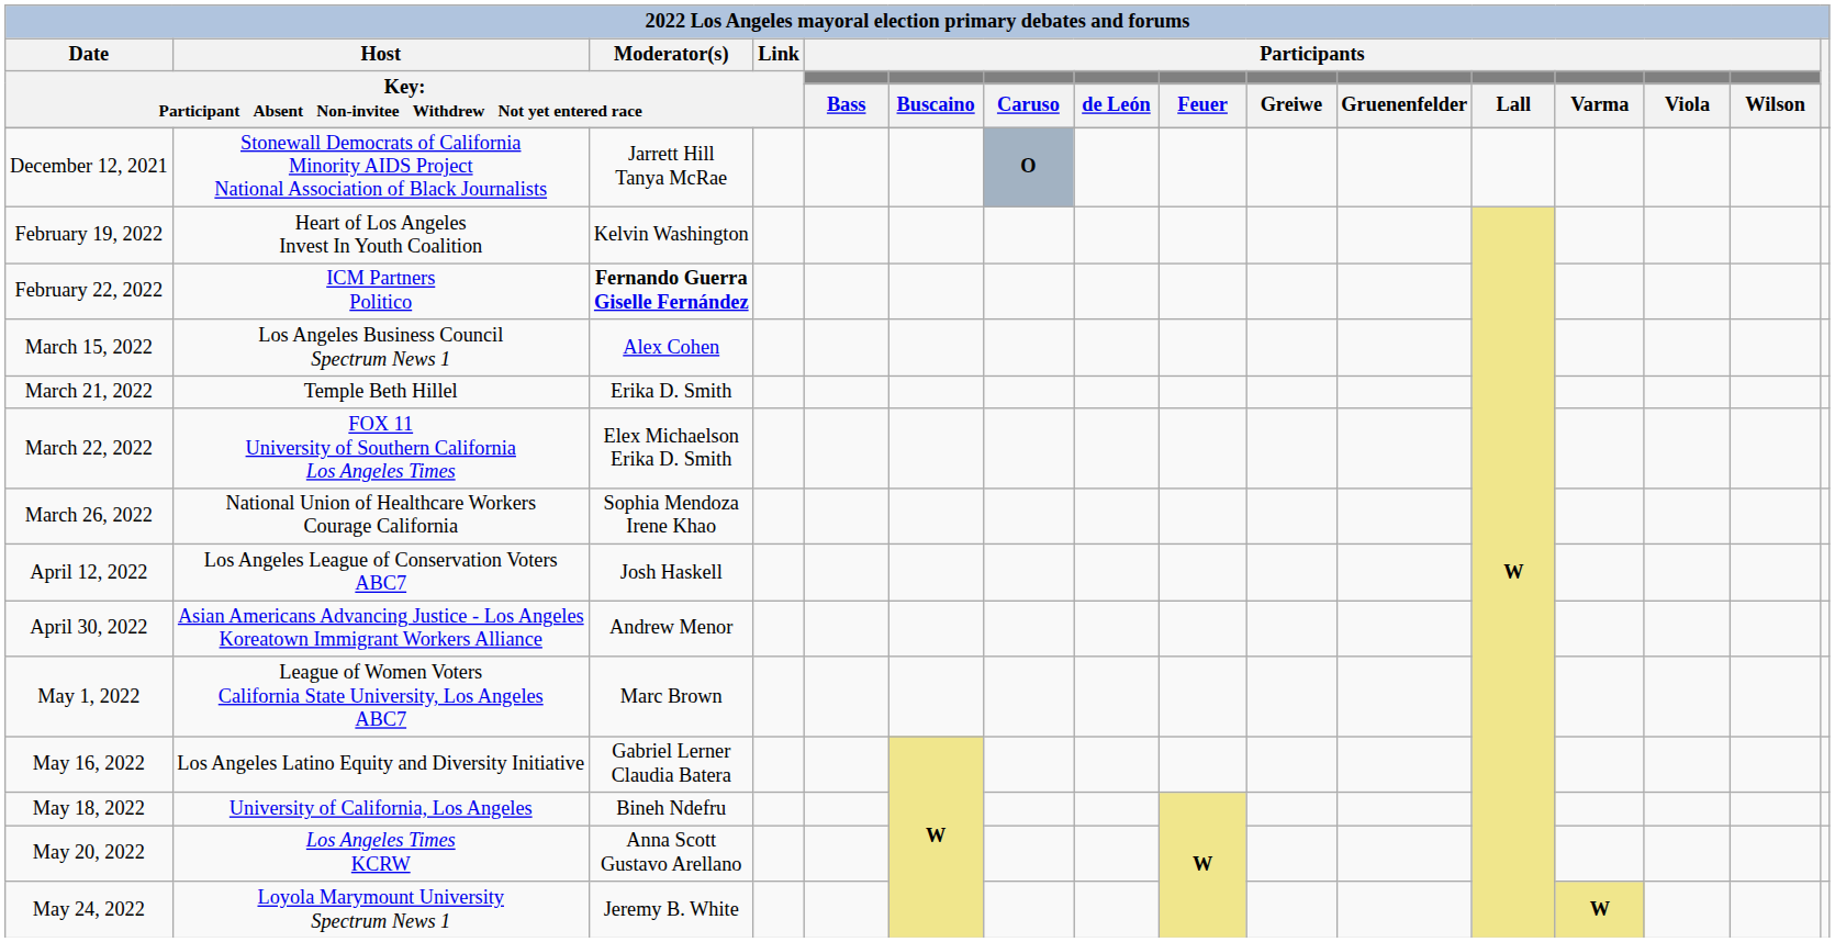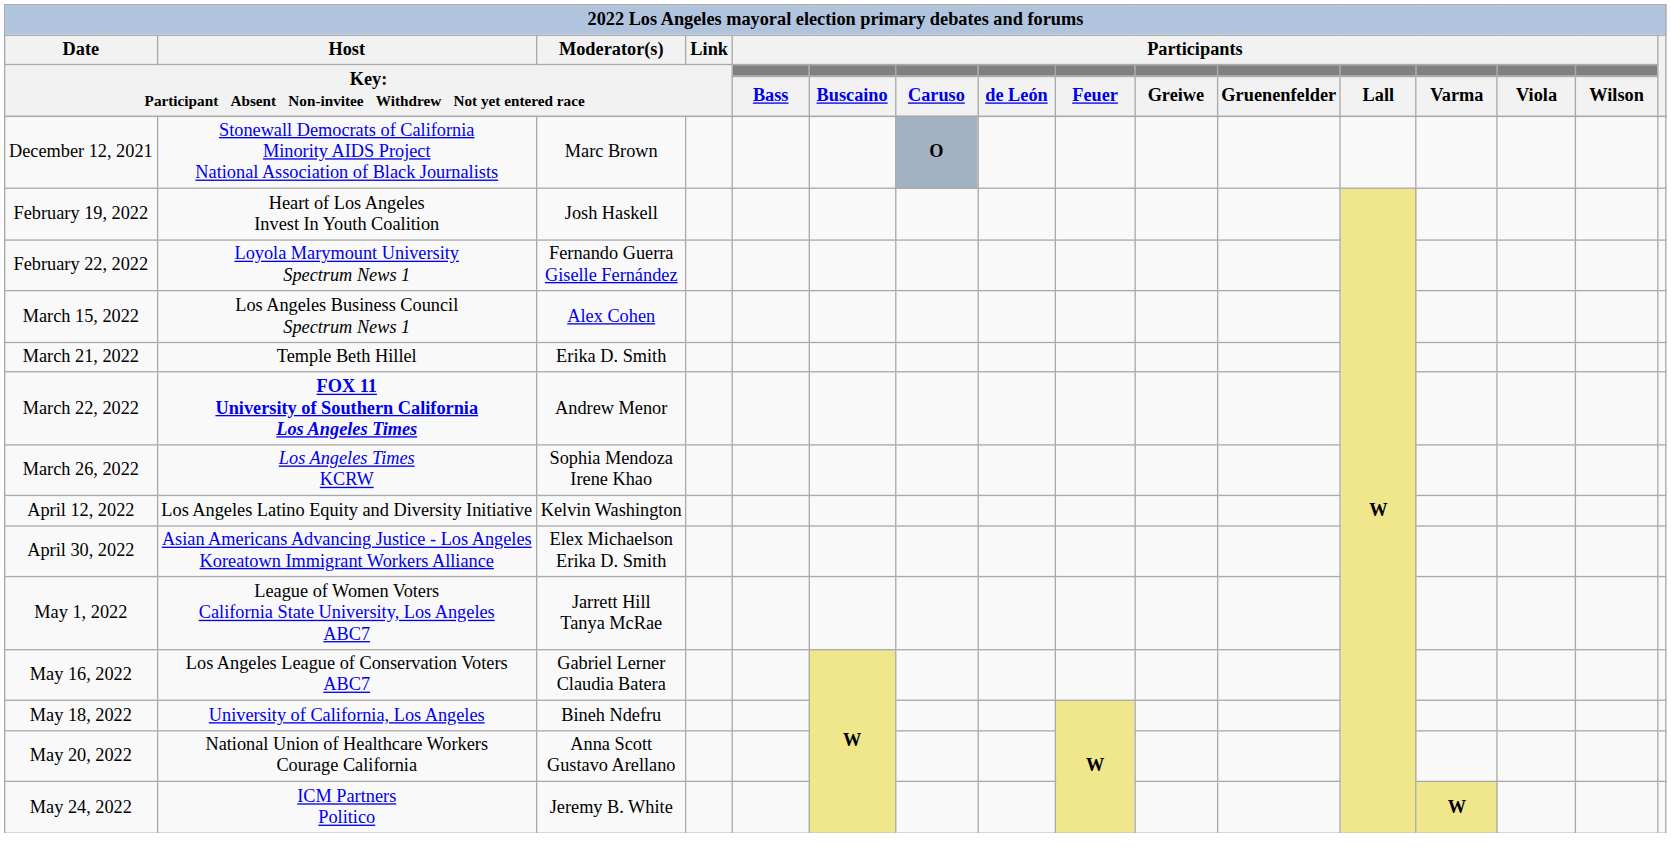December 12, 2021 | column 3: Jarrett Hill Tanya McRae -> Marc Brown
February 19, 2022 | column 3: Kelvin Washington -> Josh Haskell
February 22, 2022 | column 2: ICM Partners Politico -> Loyola Marymount University Spectrum News 1
February 22, 2022 | column 3: bold -> normal
March 22, 2022 | column 2: normal -> bold
March 22, 2022 | column 3: Elex Michaelson Erika D. Smith -> Andrew Menor
March 26, 2022 | column 2: National Union of Healthcare Workers Courage California -> Los Angeles Times KCRW
April 12, 2022 | column 2: Los Angeles League of Conservation Voters ABC7 -> Los Angeles Latino Equity and Diversity Initiative
April 12, 2022 | column 3: Josh Haskell -> Kelvin Washington
April 30, 2022 | column 3: Andrew Menor -> Elex Michaelson Erika D. Smith
May 1, 2022 | column 3: Marc Brown -> Jarrett Hill Tanya McRae
May 16, 2022 | column 2: Los Angeles Latino Equity and Diversity Initiative -> Los Angeles League of Conservation Voters ABC7
May 20, 2022 | column 2: Los Angeles Times KCRW -> National Union of Healthcare Workers Courage California
May 24, 2022 | column 2: Loyola Marymount University Spectrum News 1 -> ICM Partners Politico
